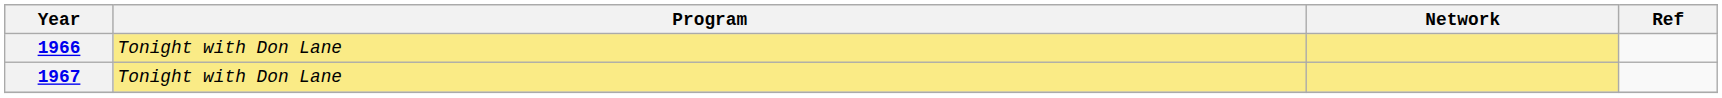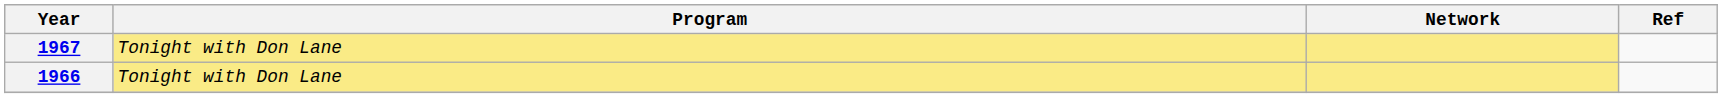rows swapped: 1966 <-> 1967
